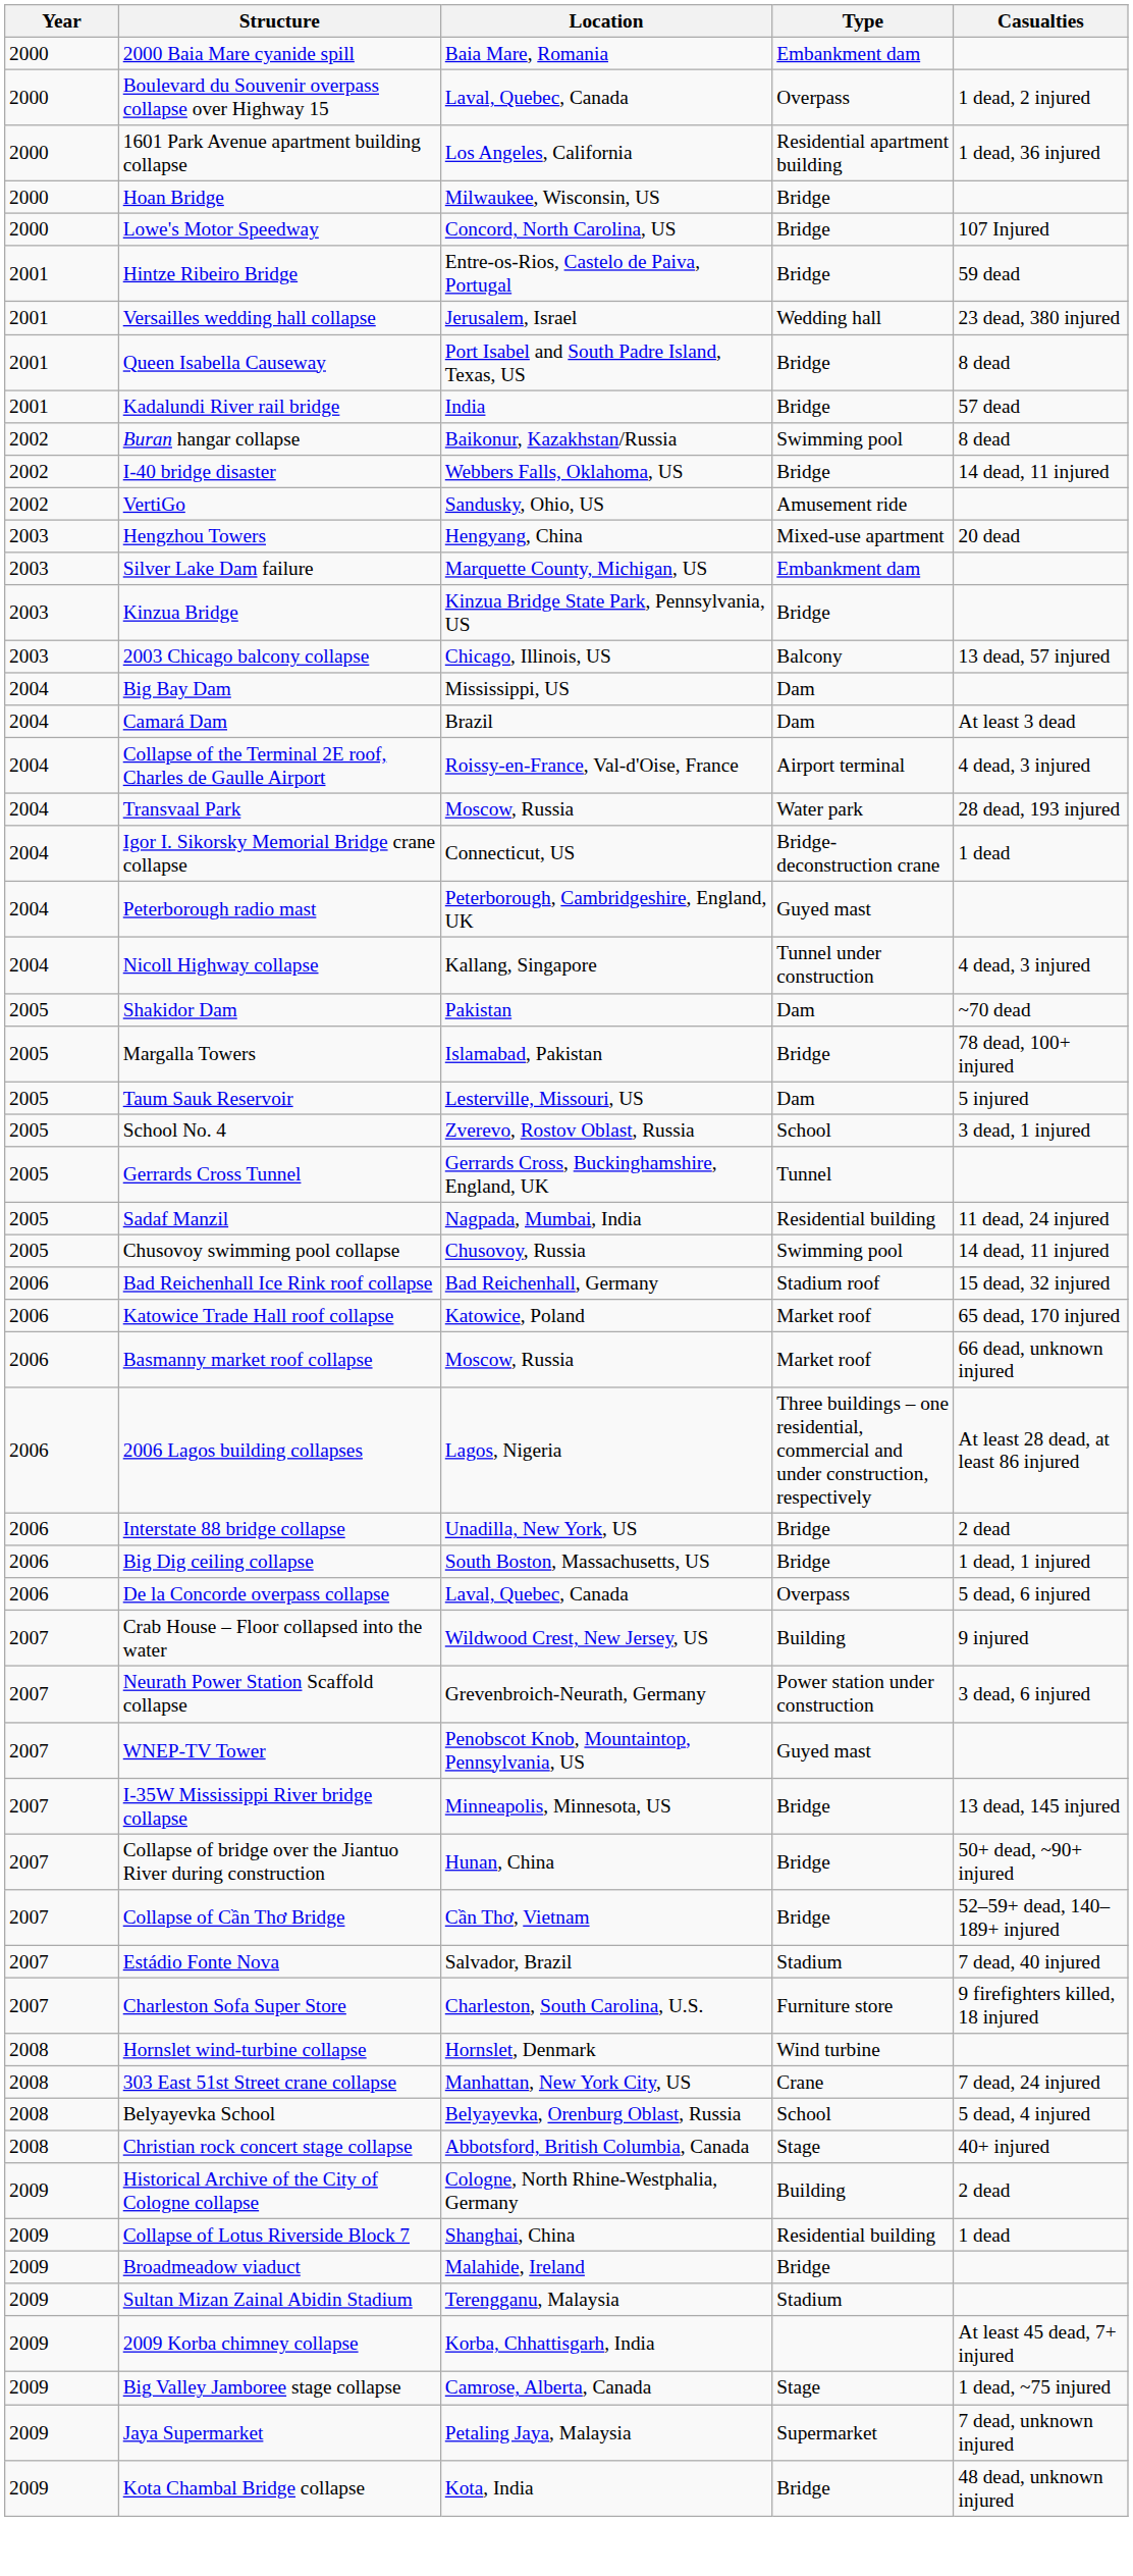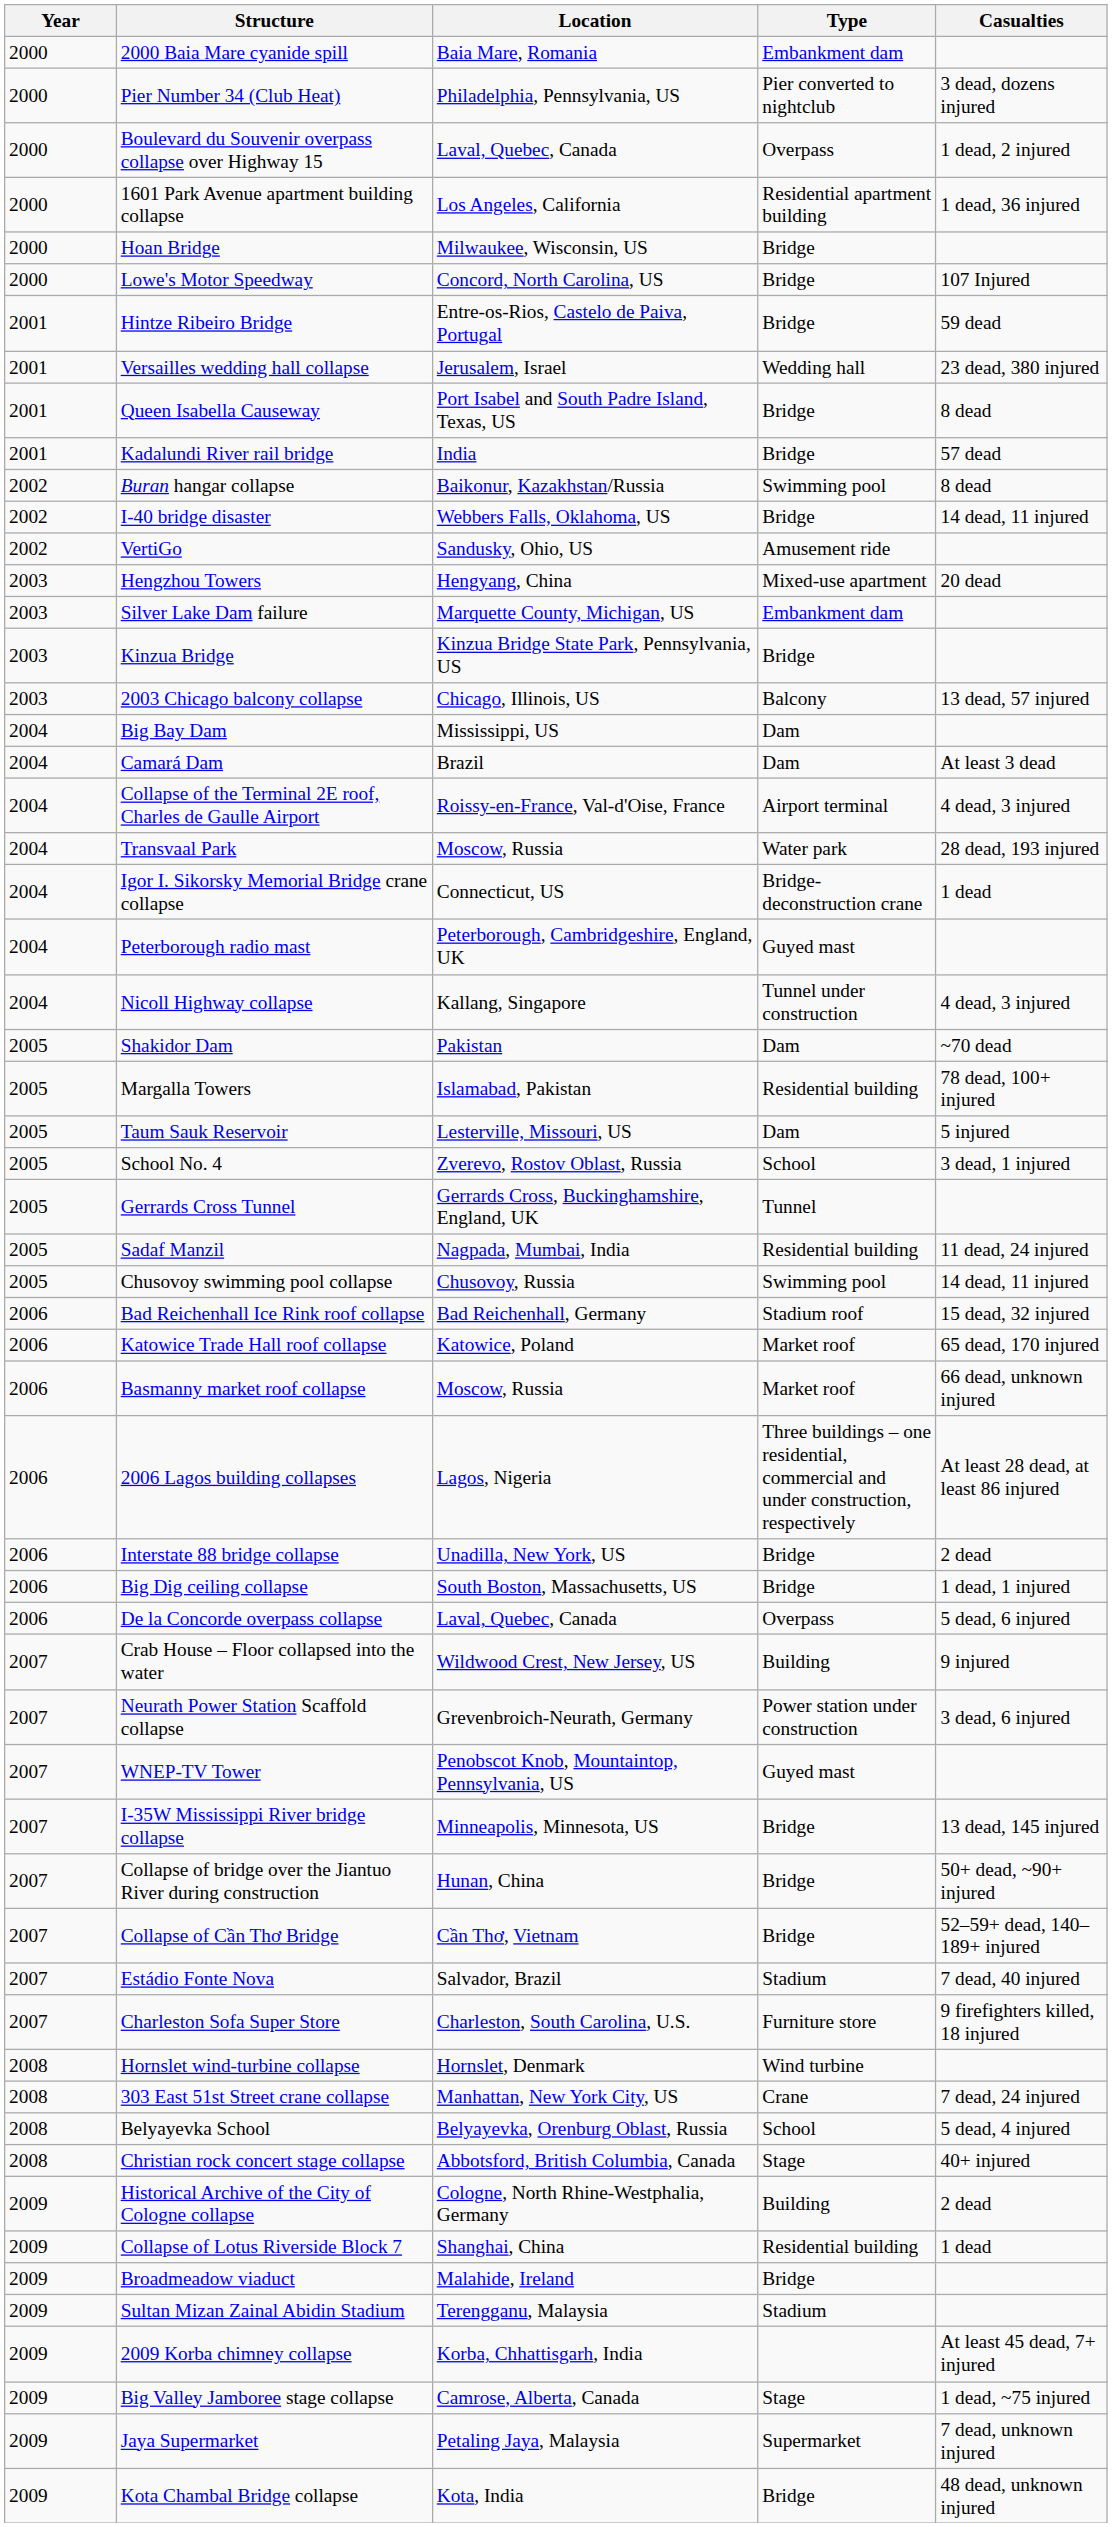+ row: 2000 | Pier Number 34 (Club Heat) | Philadelphia, Pennsylvania, US | Pier converted to nightclub | 3 dead, dozens injured
Margalla Towers | Type: Bridge -> Residential building
